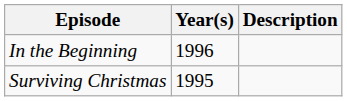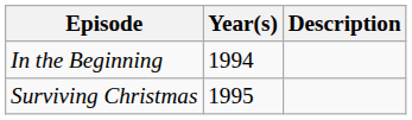In the Beginning | Year(s): 1996 -> 1994
